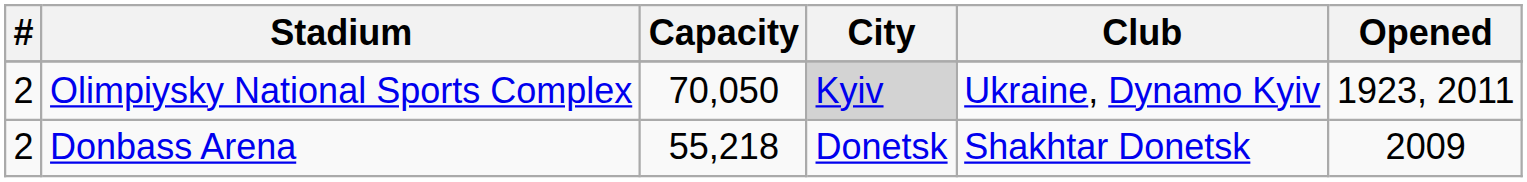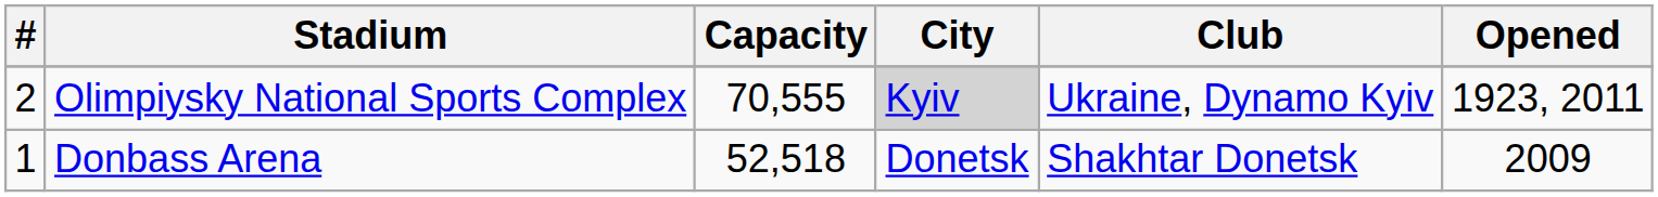Olimpiysky National Sports Complex | Capacity: 70,050 -> 70,555
Donbass Arena | #: 2 -> 1
Donbass Arena | Capacity: 55,218 -> 52,518
